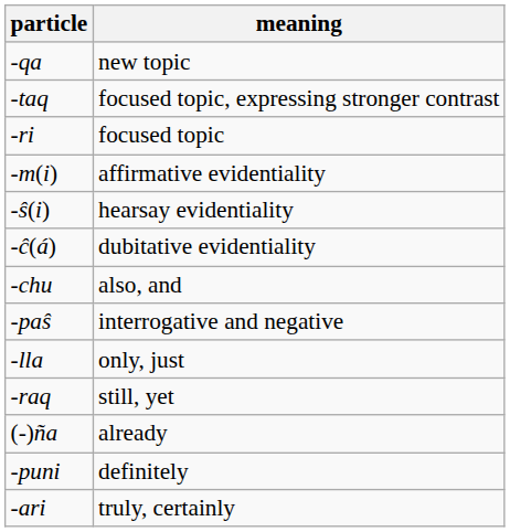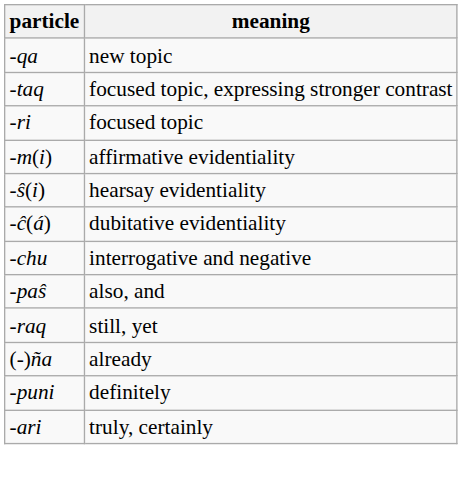-chu | meaning: also, and -> interrogative and negative
-paŝ | meaning: interrogative and negative -> also, and
- row: -lla | only, just
